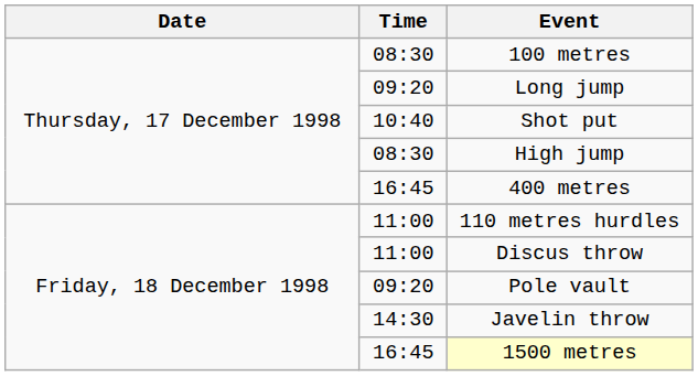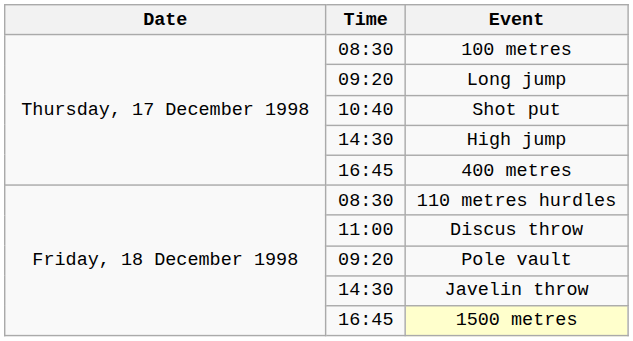High jump | Time: 08:30 -> 14:30
110 metres hurdles | Time: 11:00 -> 08:30
